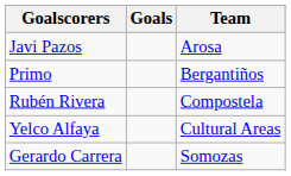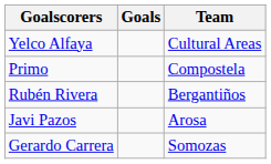rows swapped: Javi Pazos <-> Yelco Alfaya
Primo | Team: Bergantiños -> Compostela
Rubén Rivera | Team: Compostela -> Bergantiños
